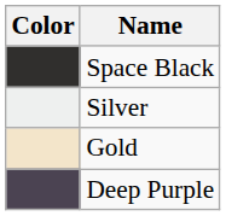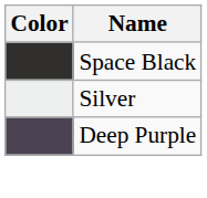- row: Gold
